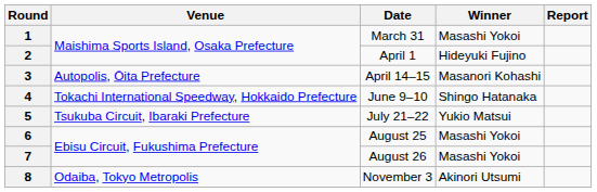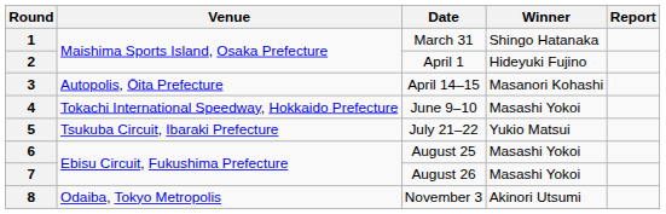1 | Winner: Masashi Yokoi -> Shingo Hatanaka
4 | Winner: Shingo Hatanaka -> Masashi Yokoi
